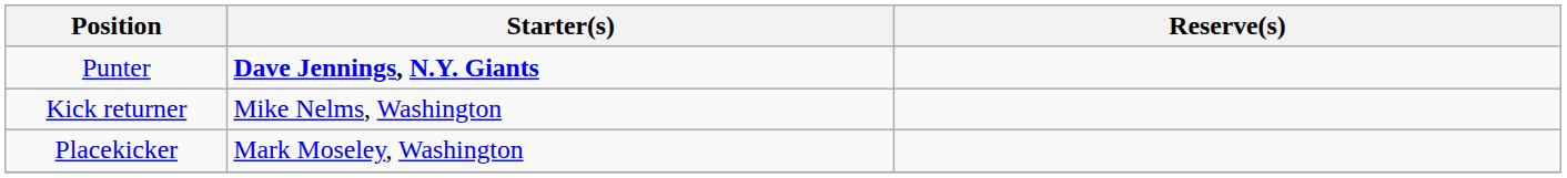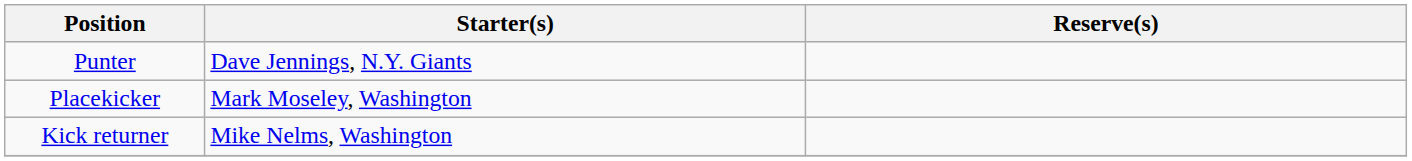Punter | Starter(s): bold -> normal
rows swapped: Placekicker <-> Kick returner
